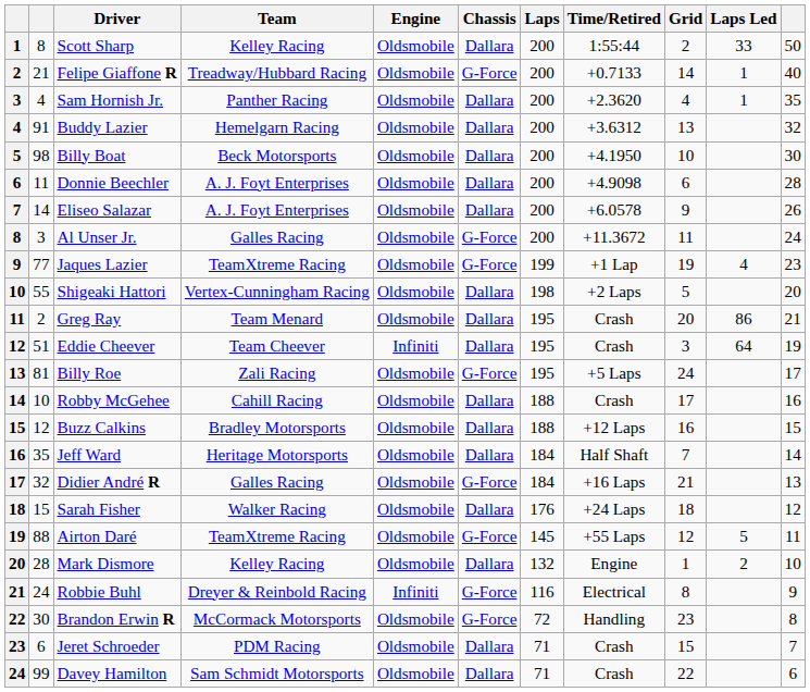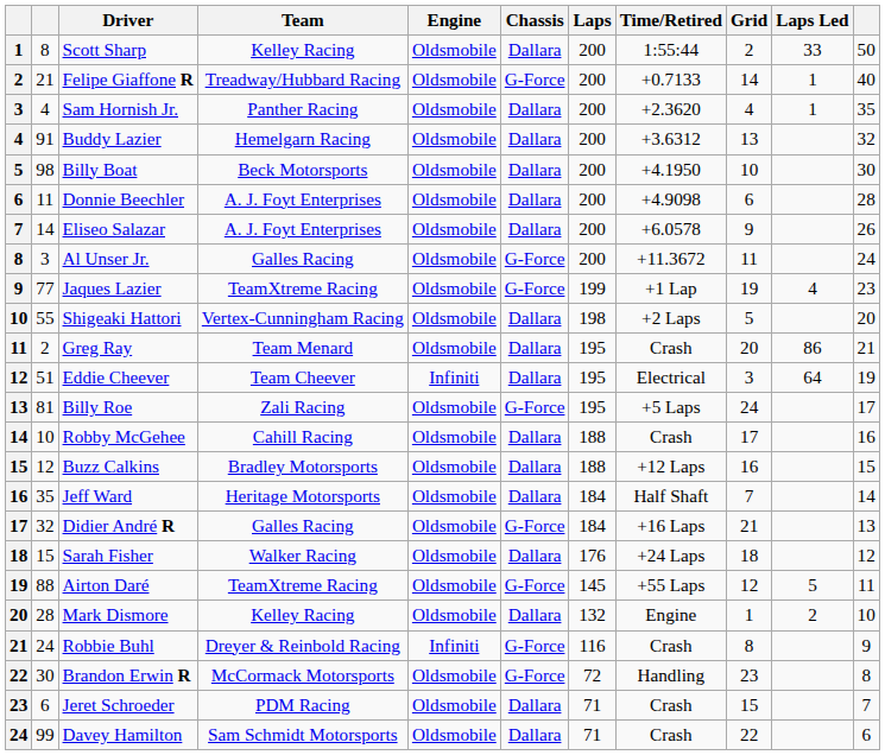Eddie Cheever | Time/Retired: Crash -> Electrical
Robbie Buhl | Time/Retired: Electrical -> Crash
